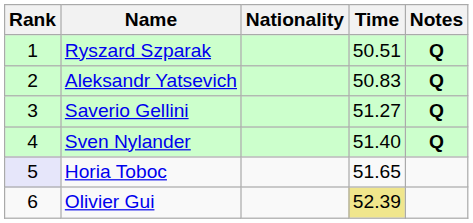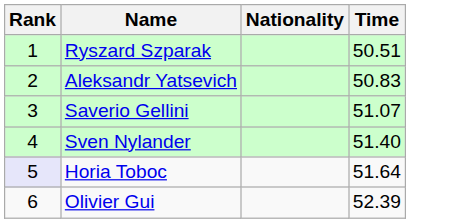- column: Notes | Q | Q | Q | Q
Saverio Gellini | Time: 51.27 -> 51.07
Horia Toboc | Time: 51.65 -> 51.64
Olivier Gui | Time: khaki background -> no background
